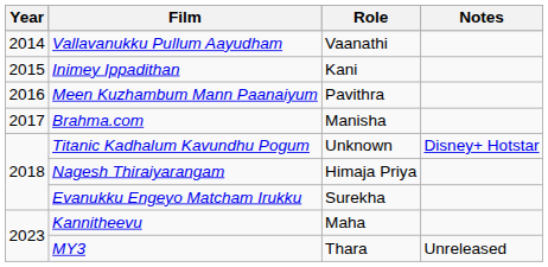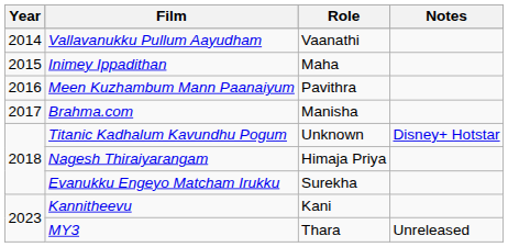Inimey Ippadithan | Role: Kani -> Maha
Kannitheevu | Role: Maha -> Kani
